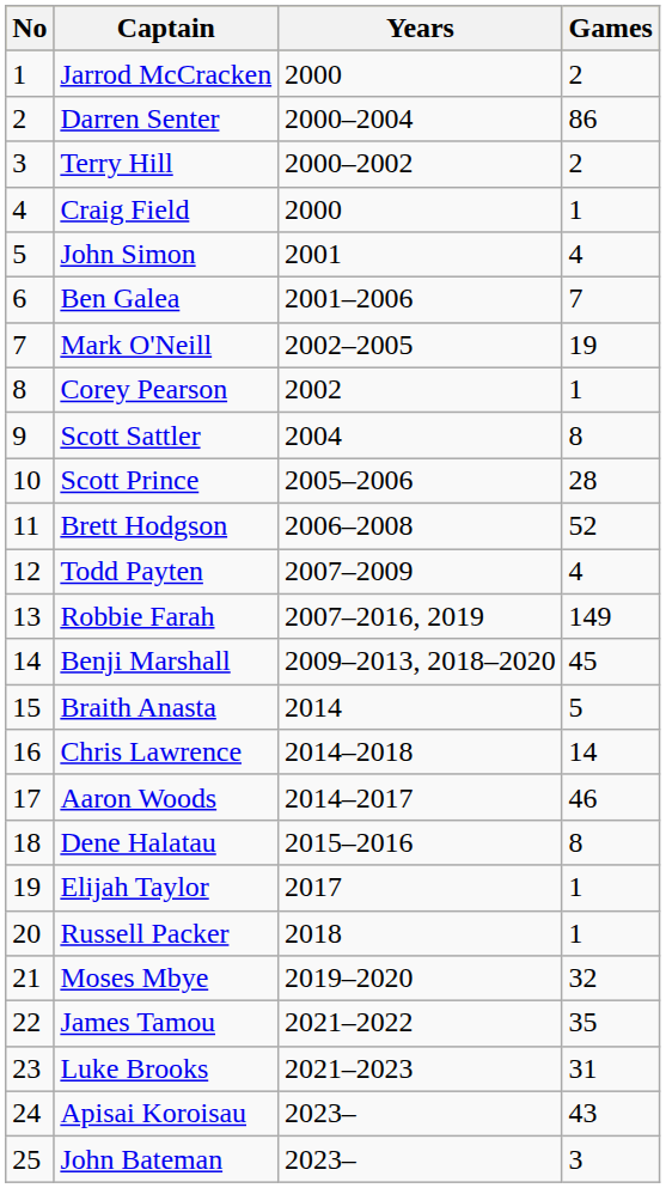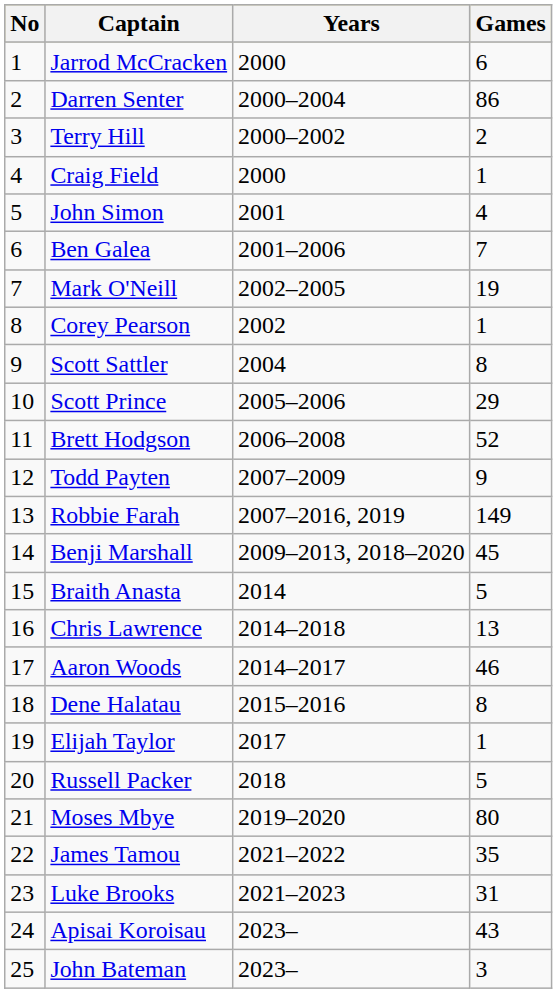Jarrod McCracken | Games: 2 -> 6
Scott Prince | Games: 28 -> 29
Todd Payten | Games: 4 -> 9
Chris Lawrence | Games: 14 -> 13
Russell Packer | Games: 1 -> 5
Moses Mbye | Games: 32 -> 80
